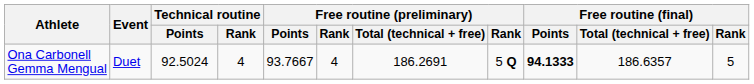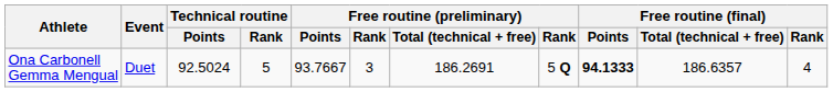Ona Carbonell Gemma Mengual | Technical routine / Rank: 4 -> 5
Ona Carbonell Gemma Mengual | column 6: 4 -> 3
Ona Carbonell Gemma Mengual | Free routine (final) / Rank: 5 -> 4
